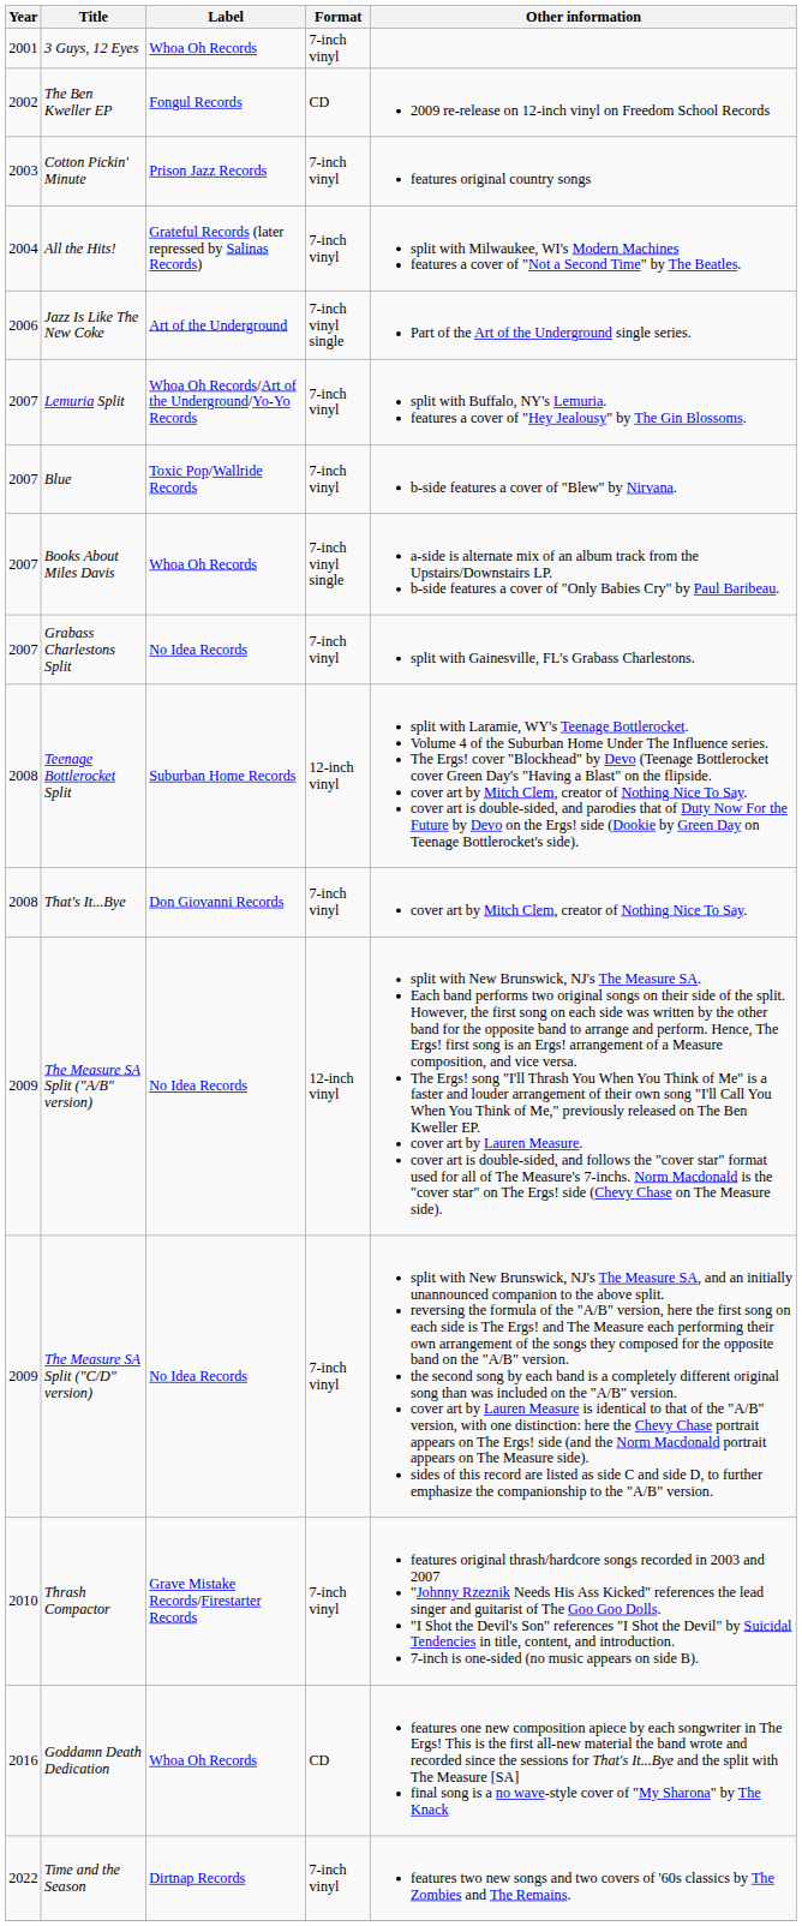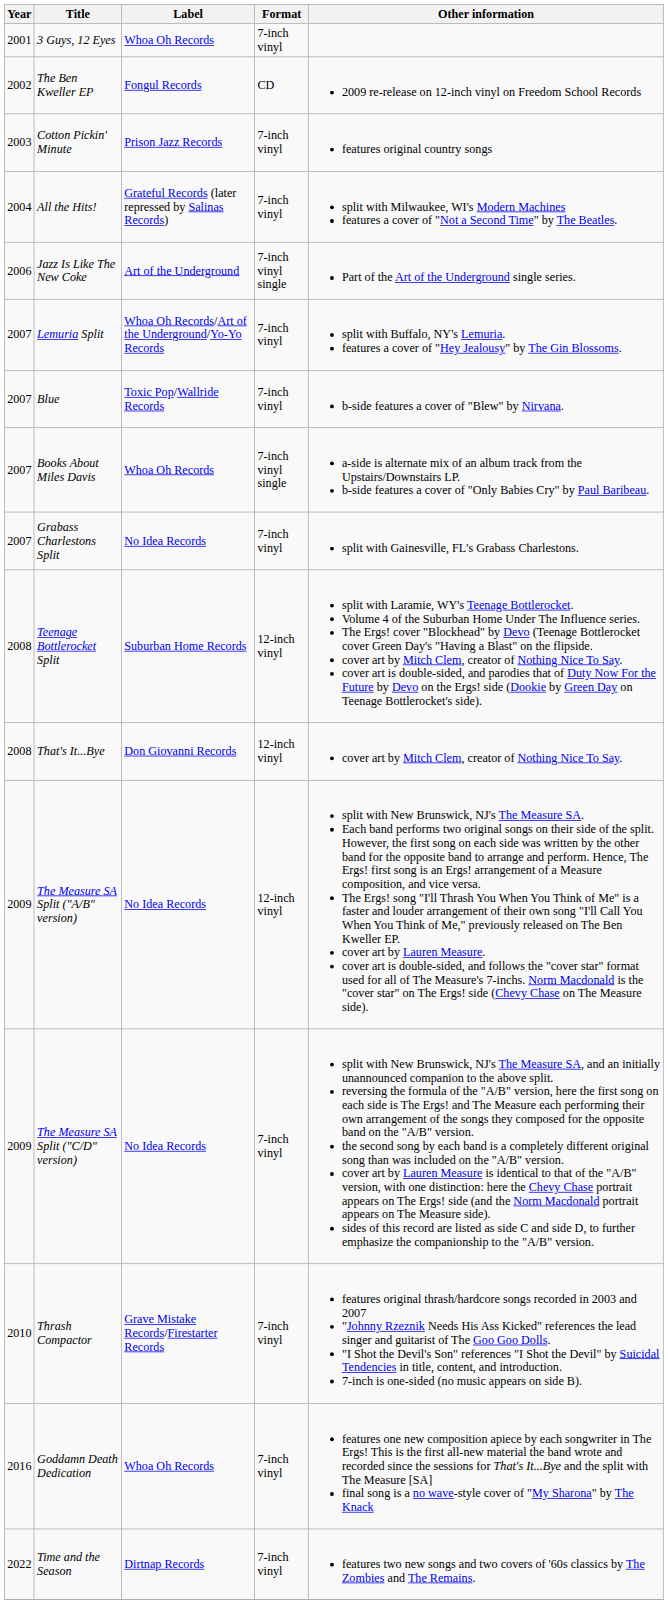That's It...Bye | Format: 7-inch vinyl -> 12-inch vinyl
Goddamn Death Dedication | Format: CD -> 7-inch vinyl
